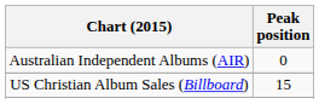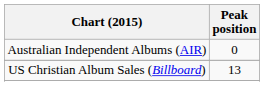US Christian Album Sales (Billboard) | Peak position: 15 -> 13
